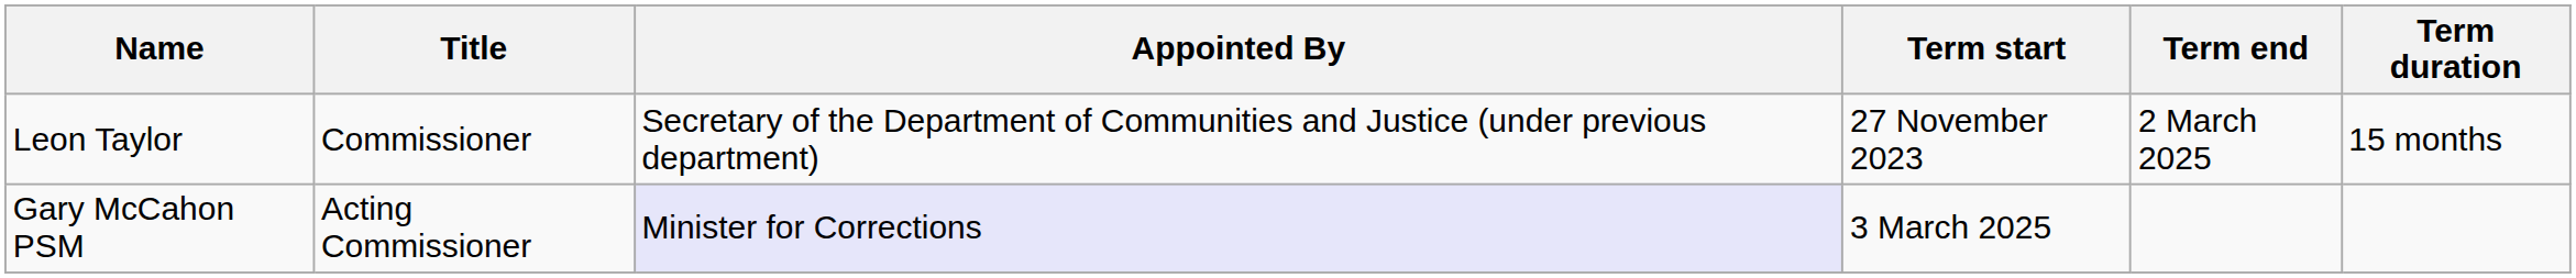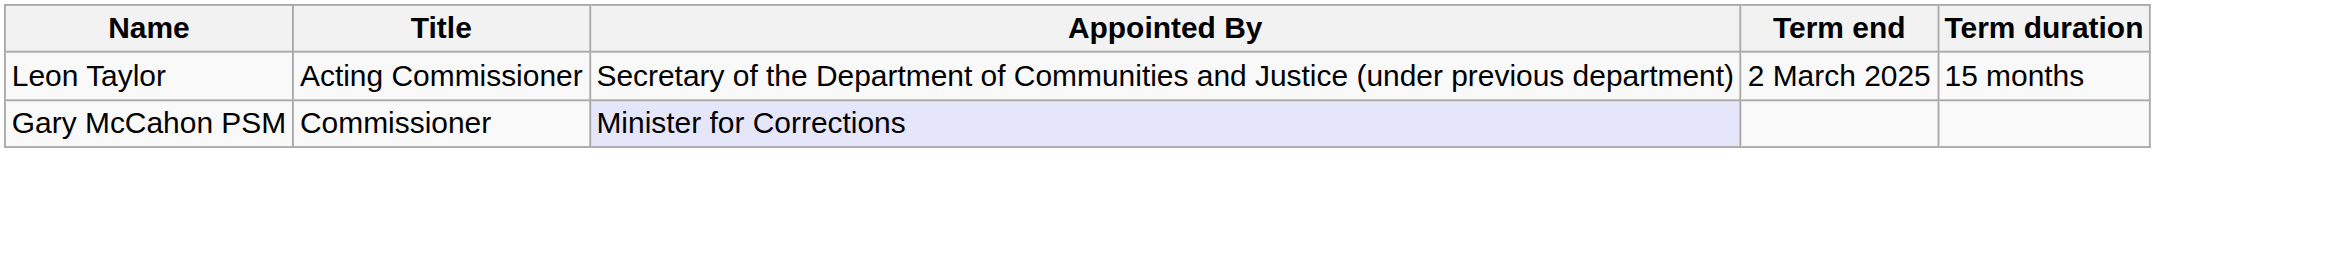- column: Term start | 27 November 2023 | 3 March 2025
Leon Taylor | Title: Commissioner -> Acting Commissioner
Gary McCahon PSM | Title: Acting Commissioner -> Commissioner
